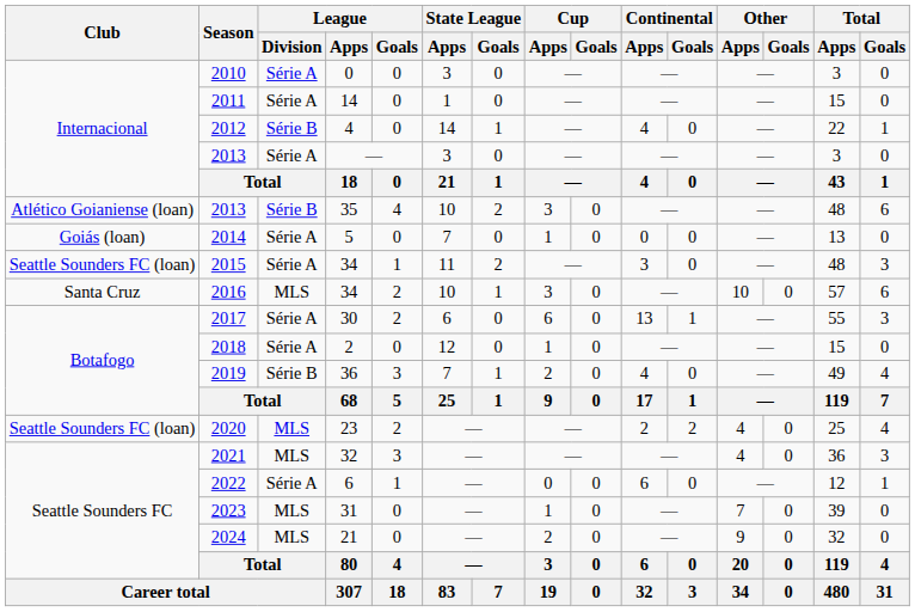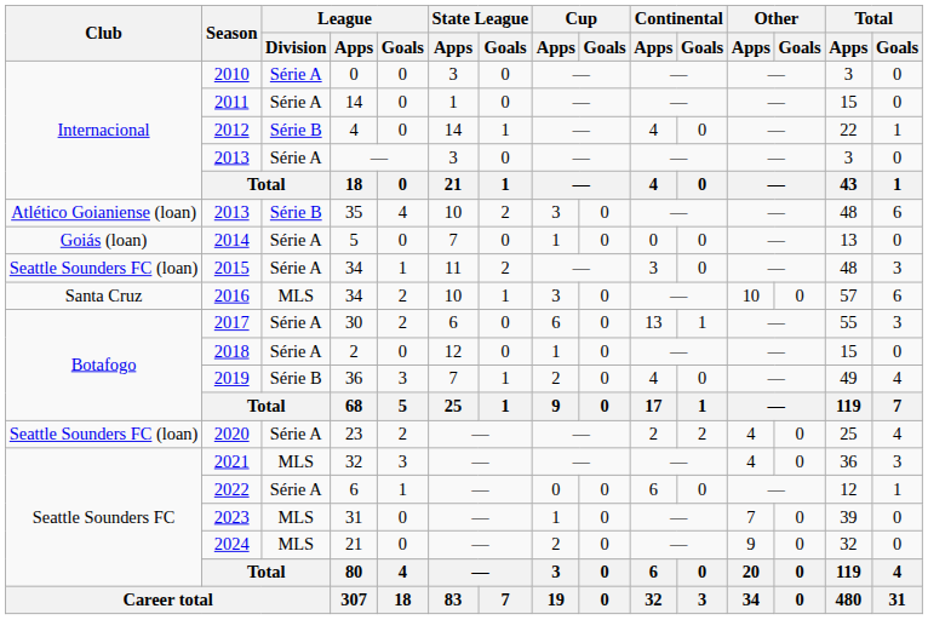2020 | League / Division: MLS -> Série A
